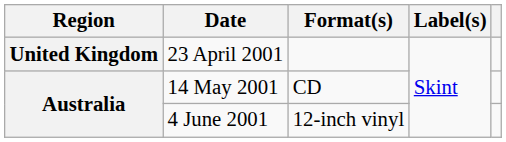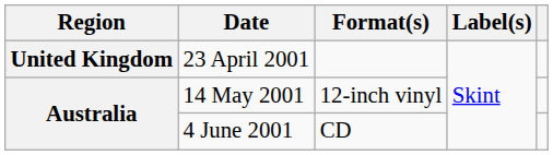14 May 2001 | Format(s): CD -> 12-inch vinyl
4 June 2001 | Format(s): 12-inch vinyl -> CD
